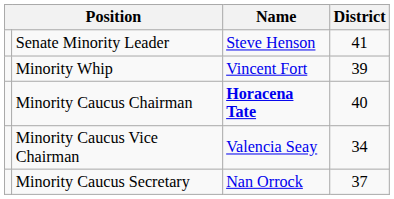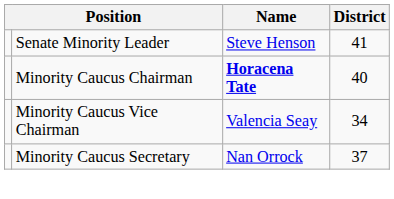- row: Minority Whip | Vincent Fort | 39
